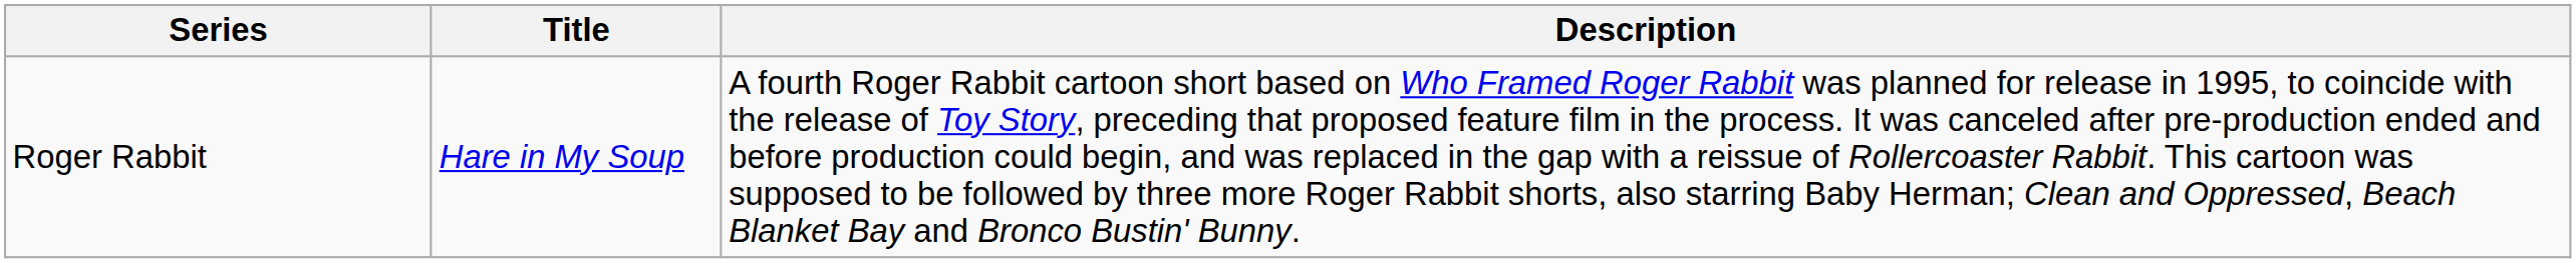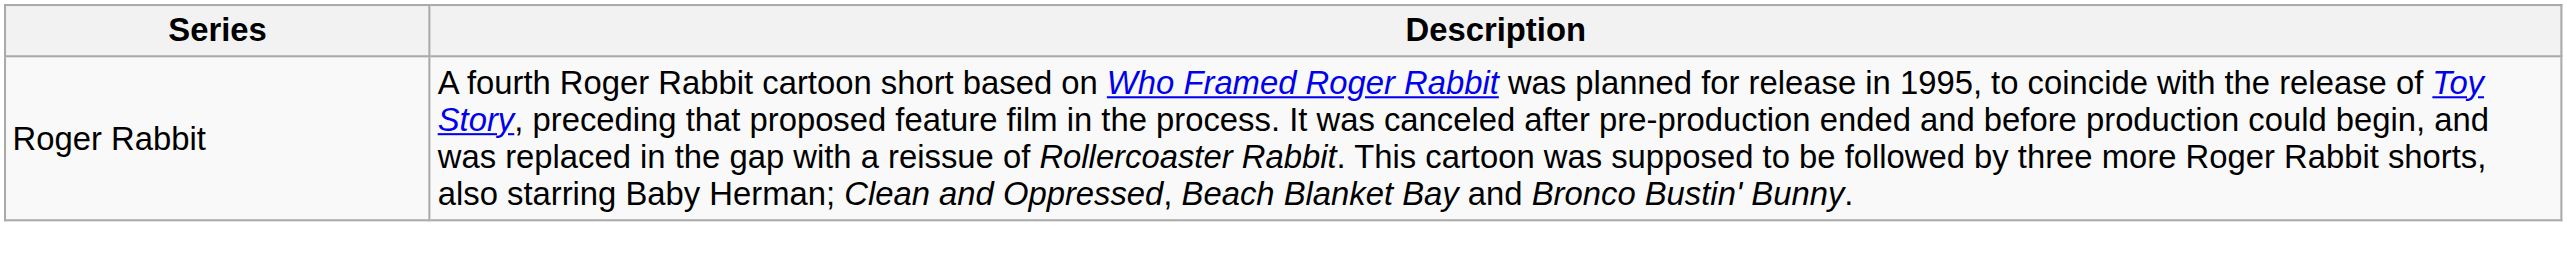- column: Title | Hare in My Soup
